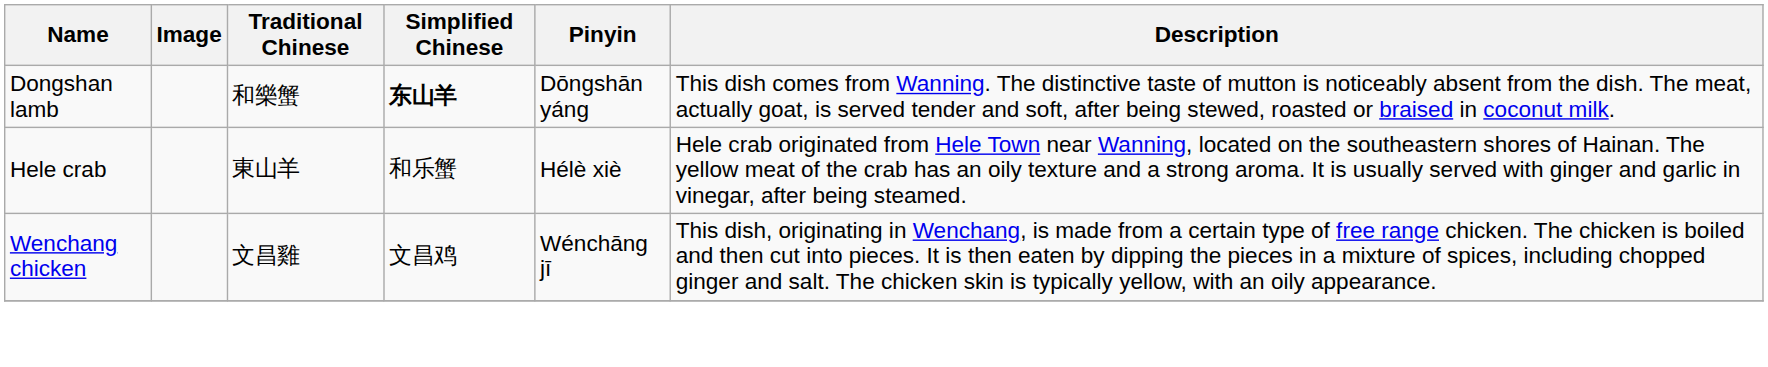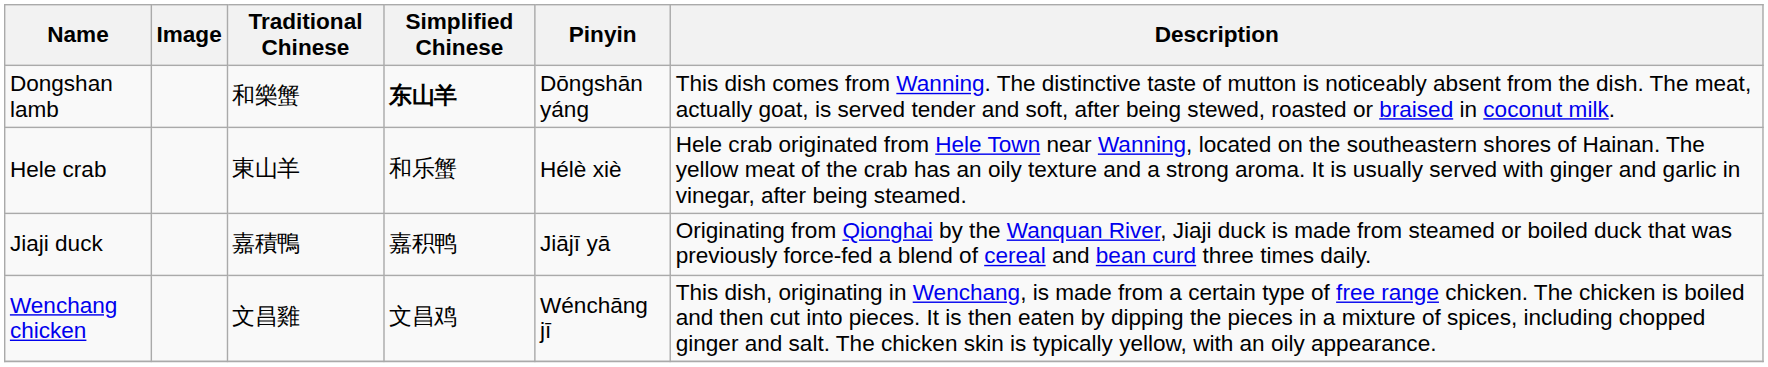+ row: Jiaji duck | 嘉積鴨 | 嘉积鸭 | Jiājī yā | Originating from Qionghai by the Wanquan River, Jiaji duck is made from steamed or boiled duck that was previously force-fed a blend of cereal and bean curd three times daily.
